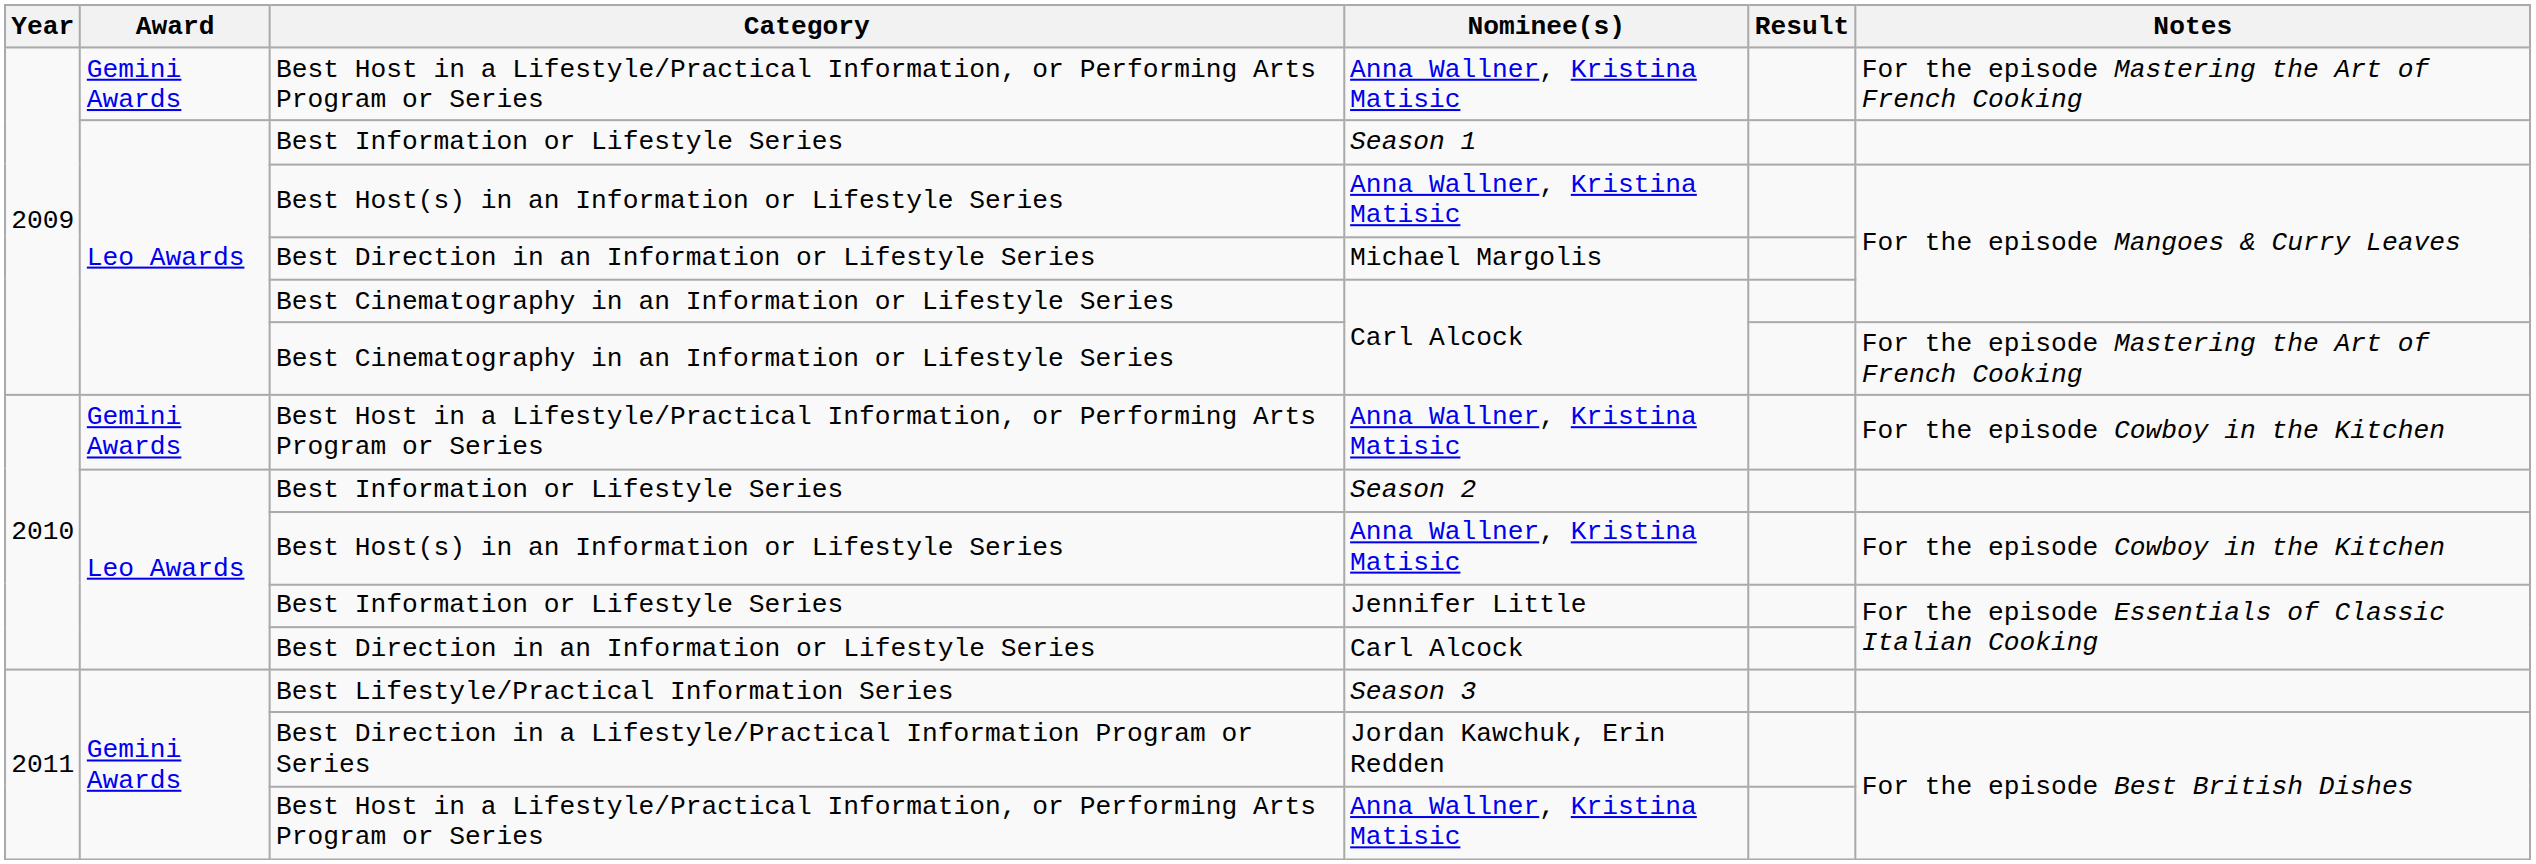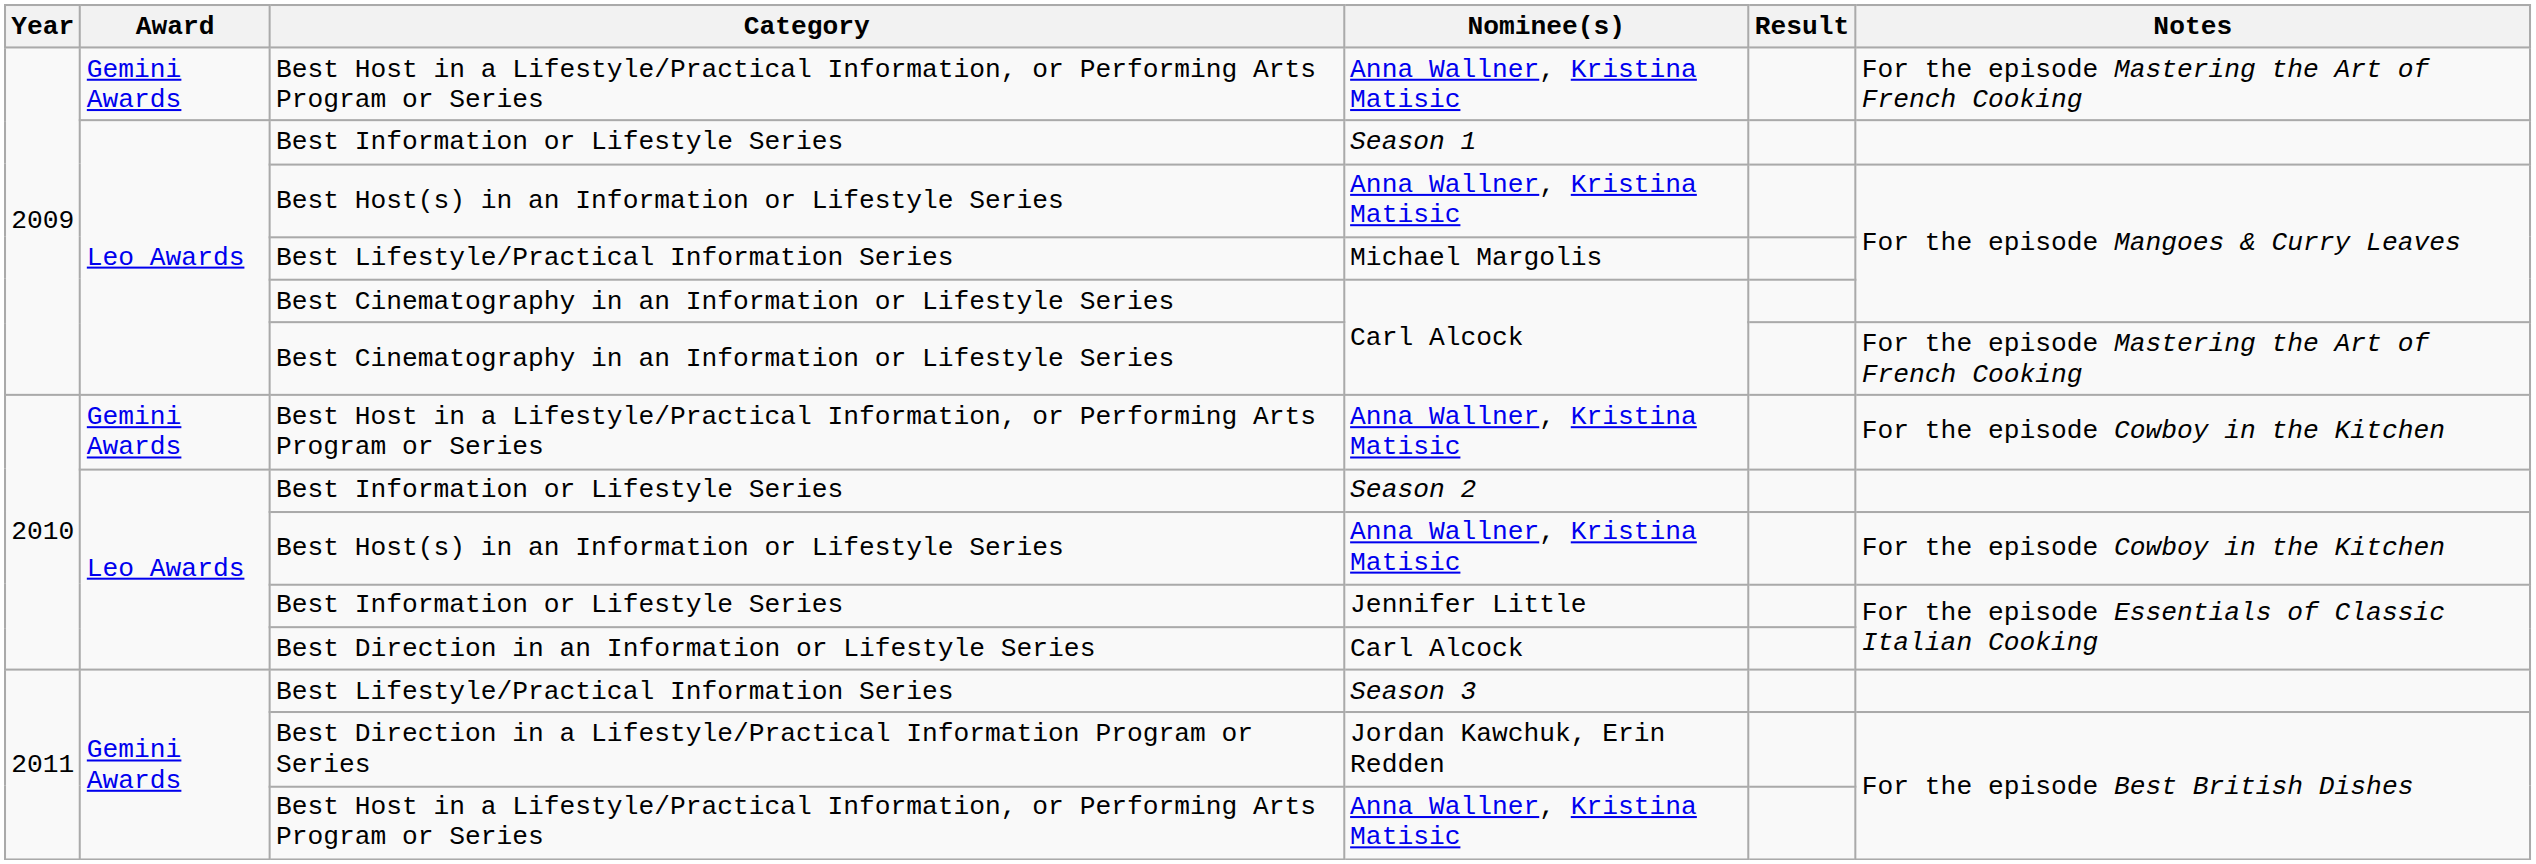Michael Margolis | Category: Best Direction in an Information or Lifestyle Series -> Best Lifestyle/Practical Information Series
